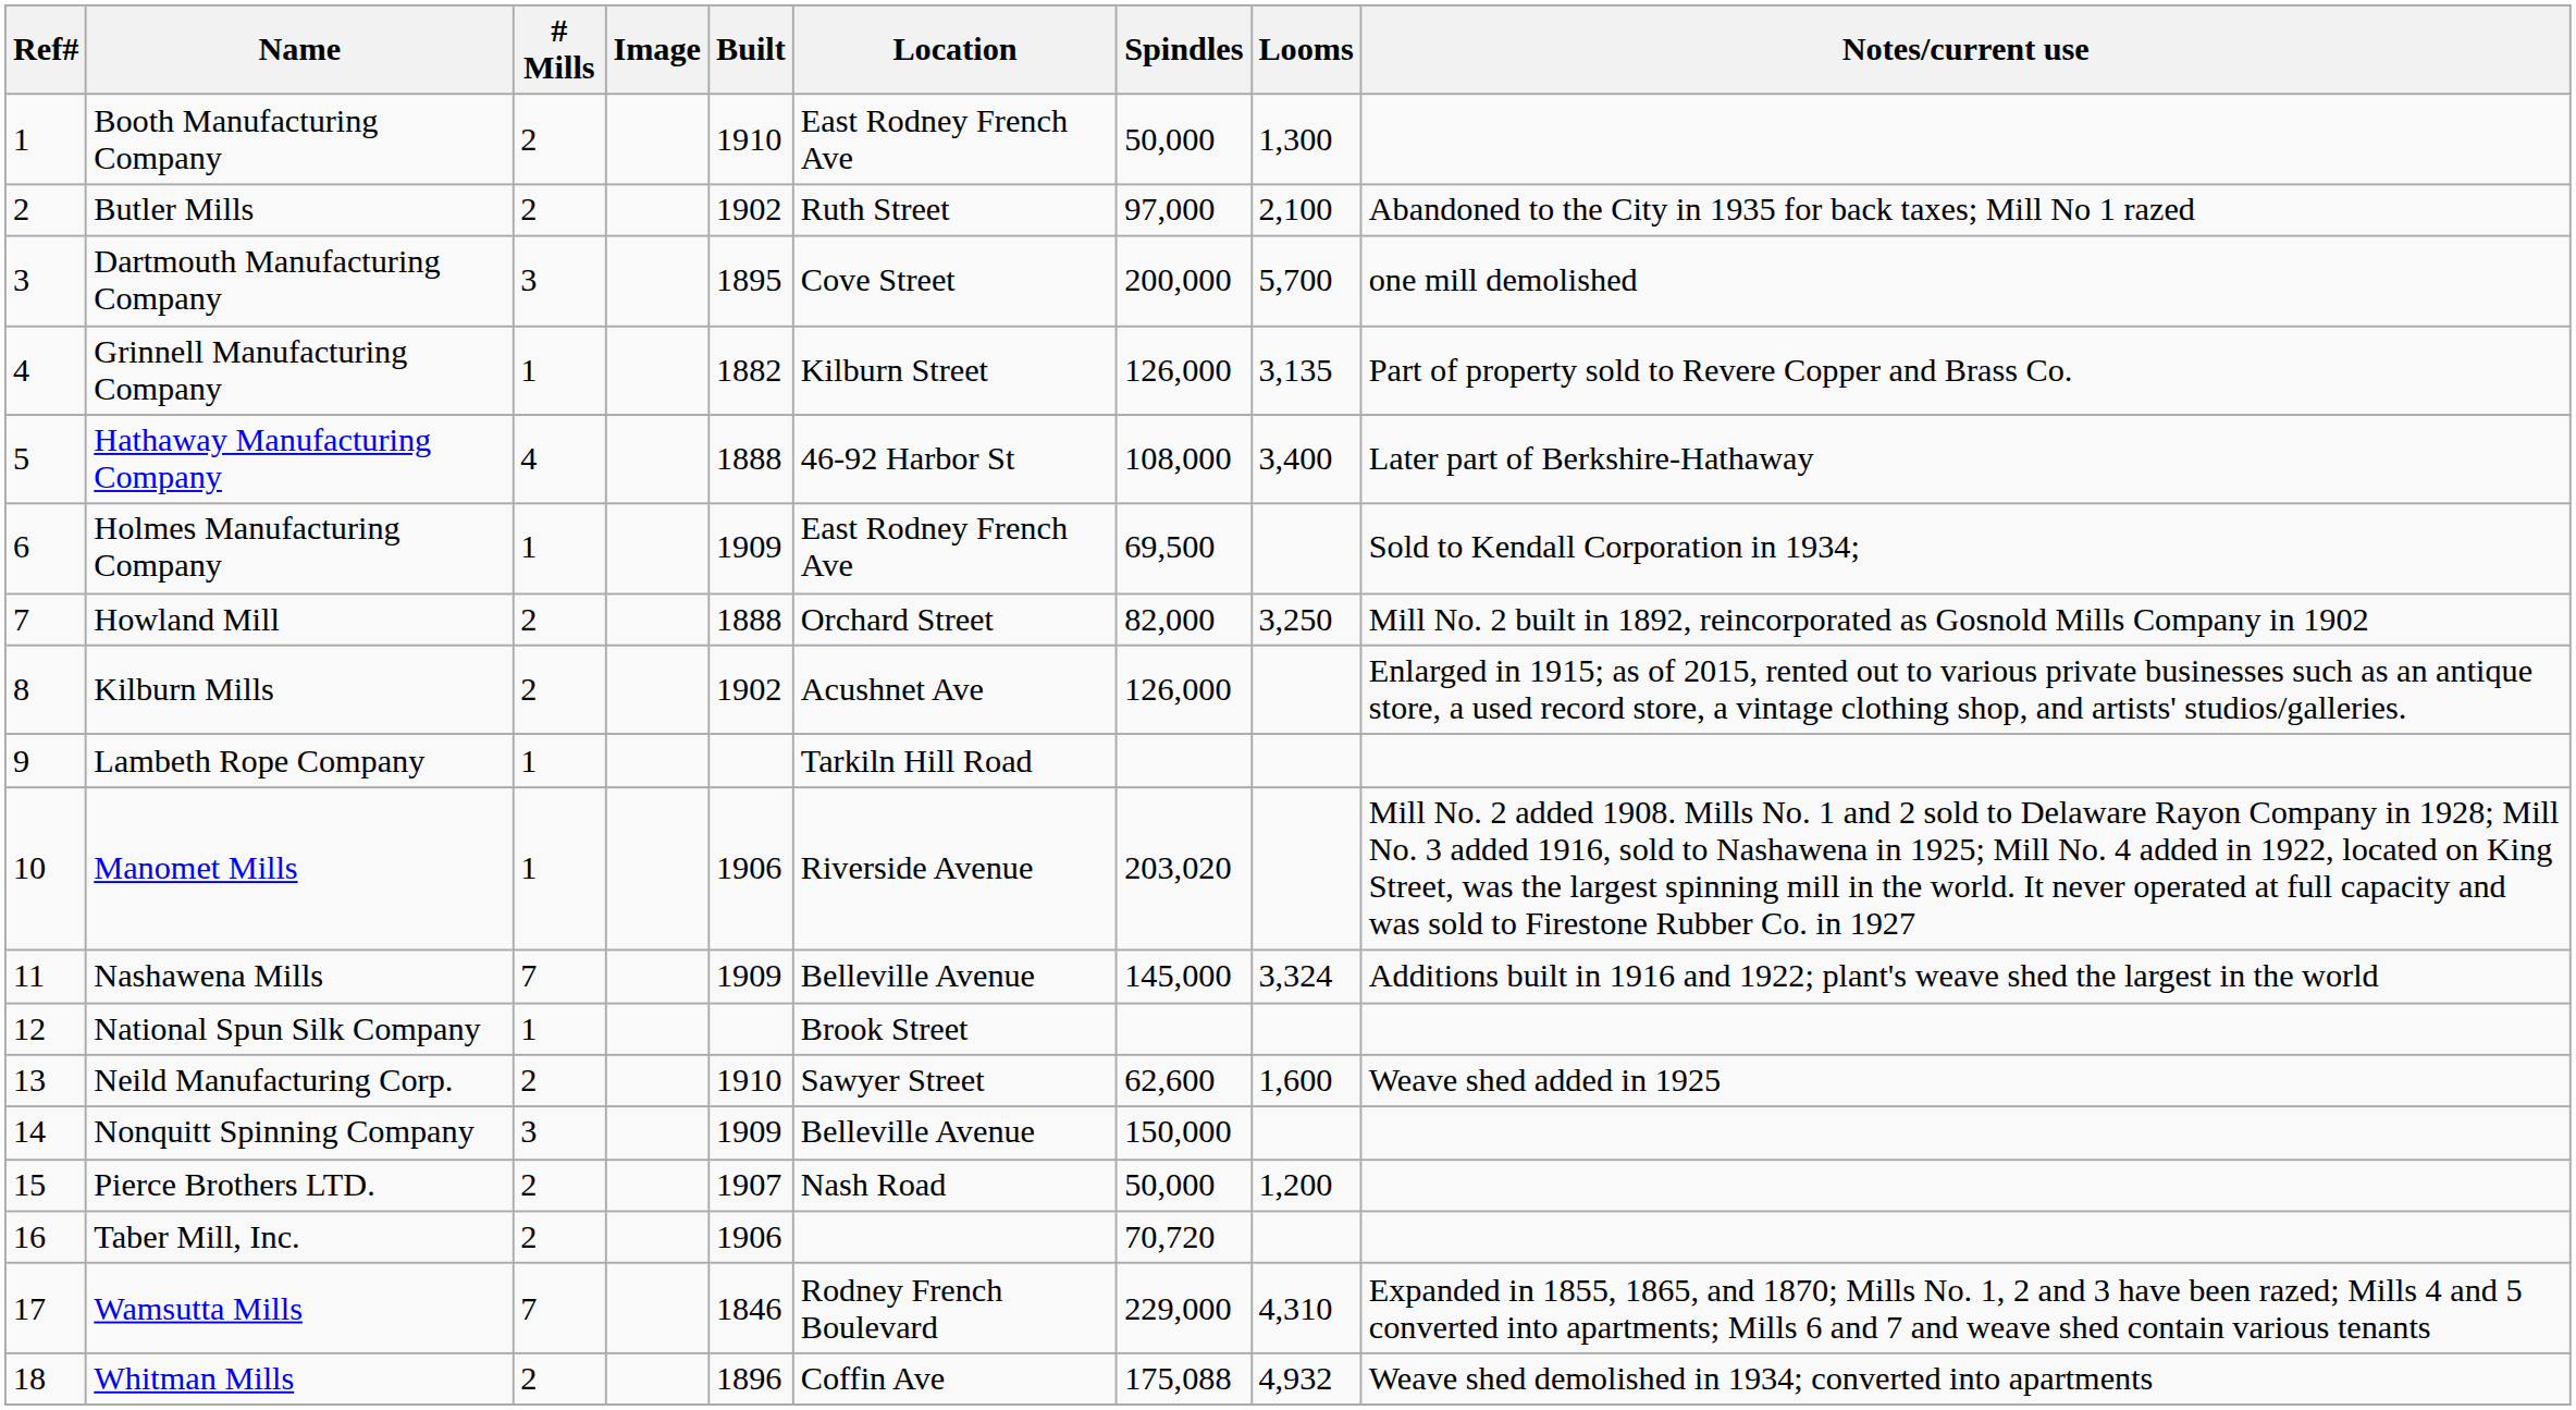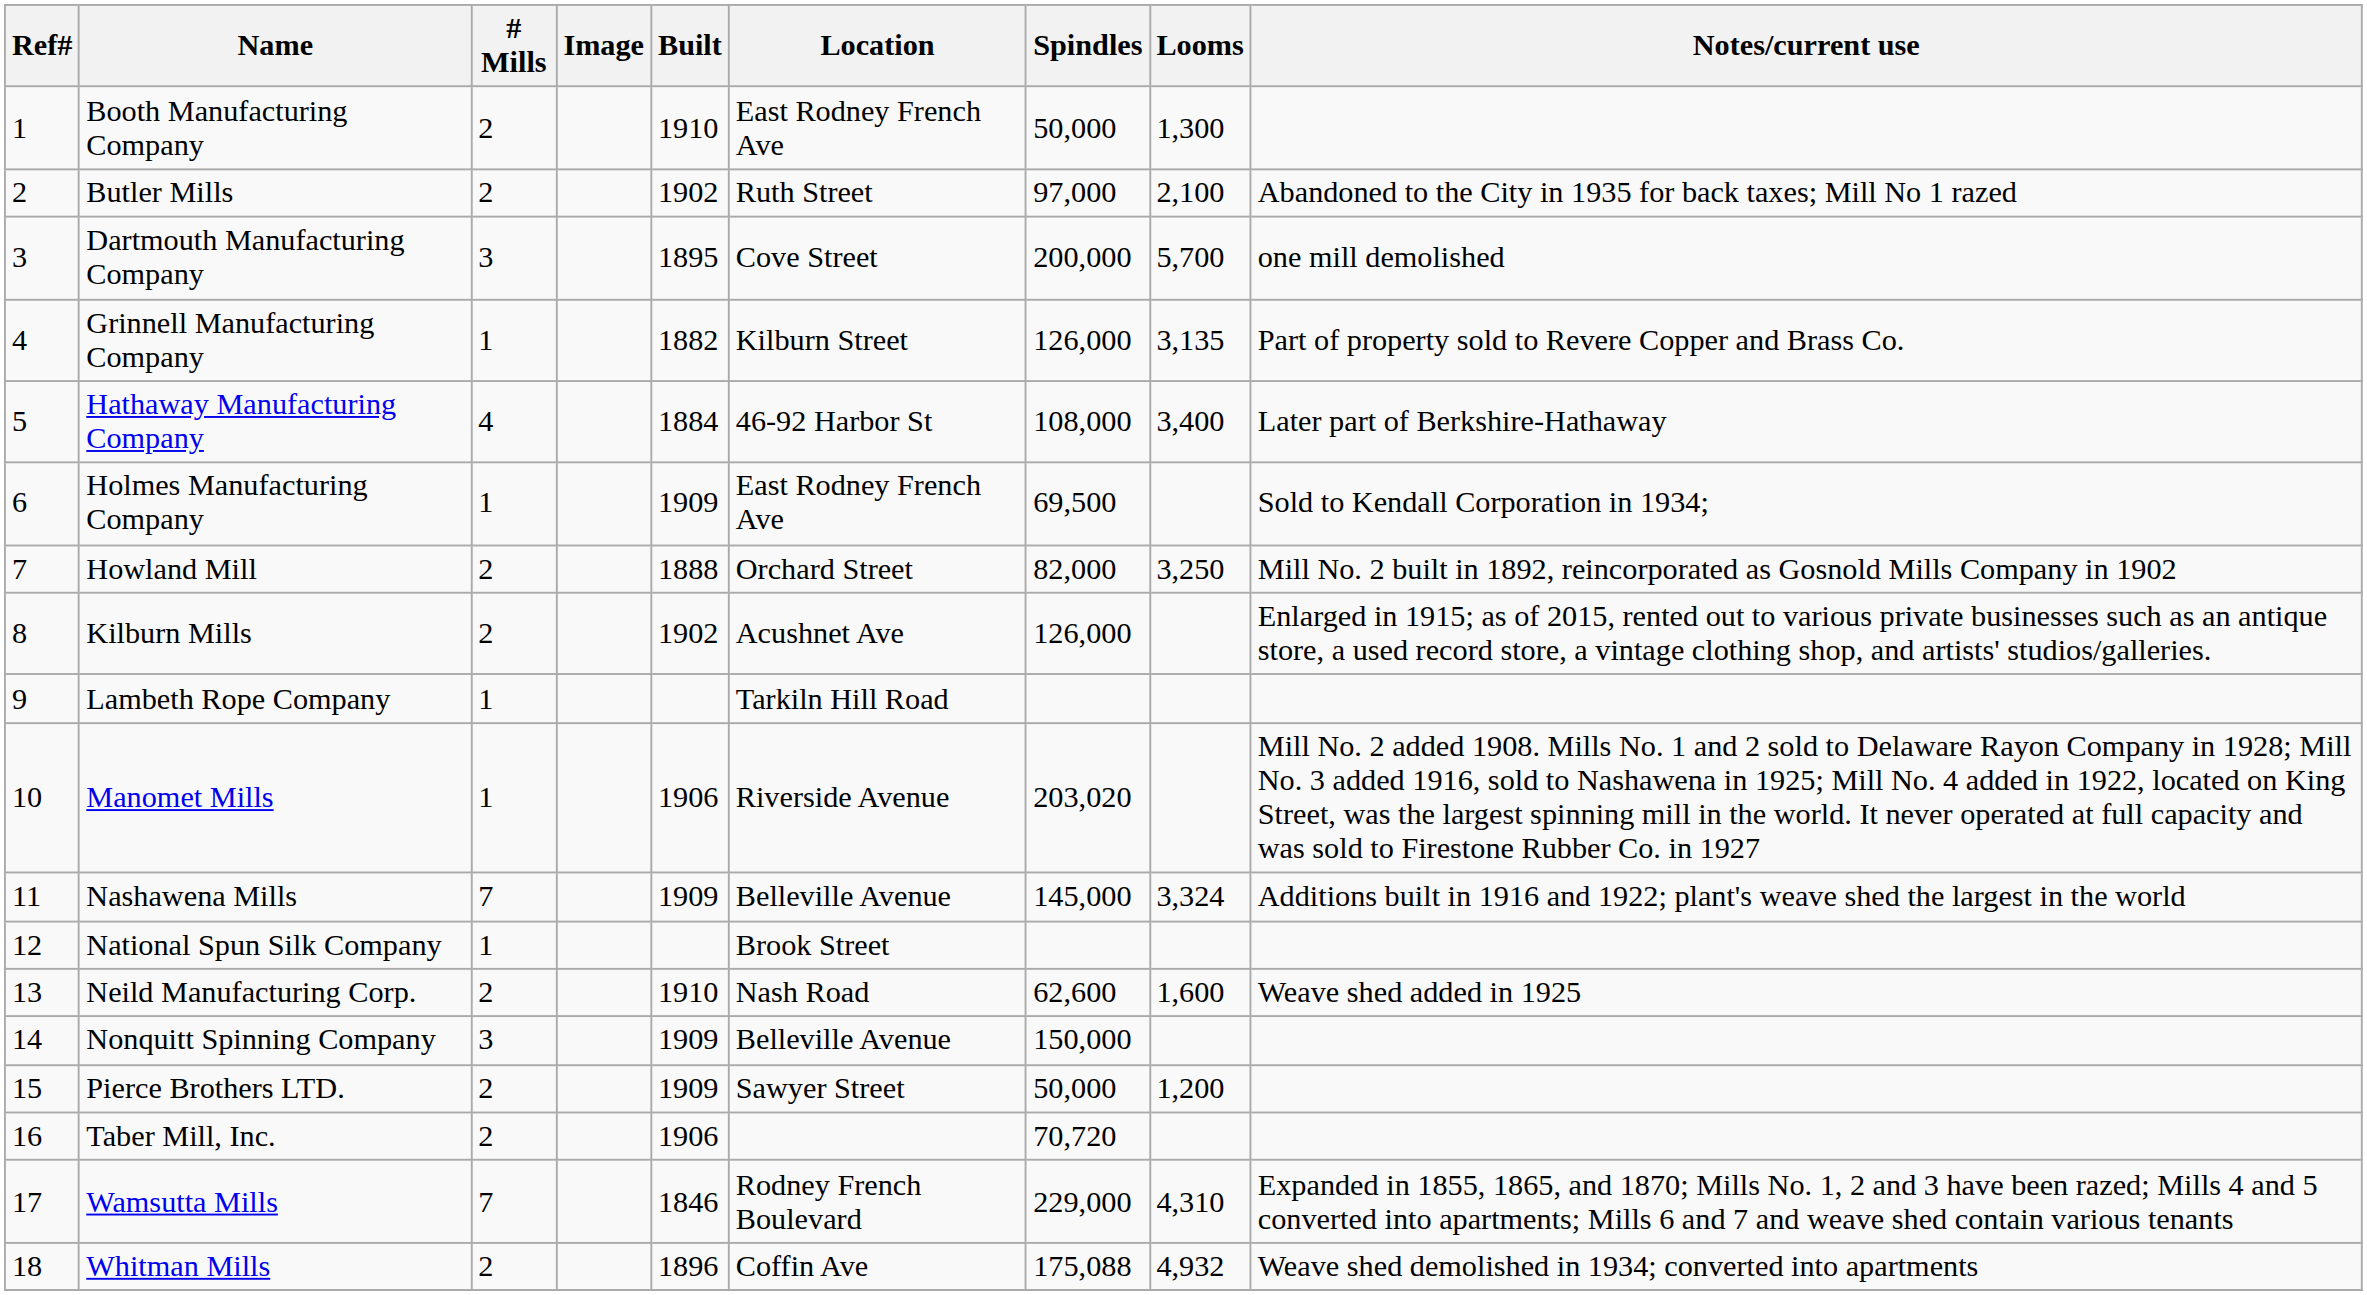Hathaway Manufacturing Company | Built: 1888 -> 1884
Neild Manufacturing Corp. | Location: Sawyer Street -> Nash Road
Pierce Brothers LTD. | Built: 1907 -> 1909
Pierce Brothers LTD. | Location: Nash Road -> Sawyer Street
